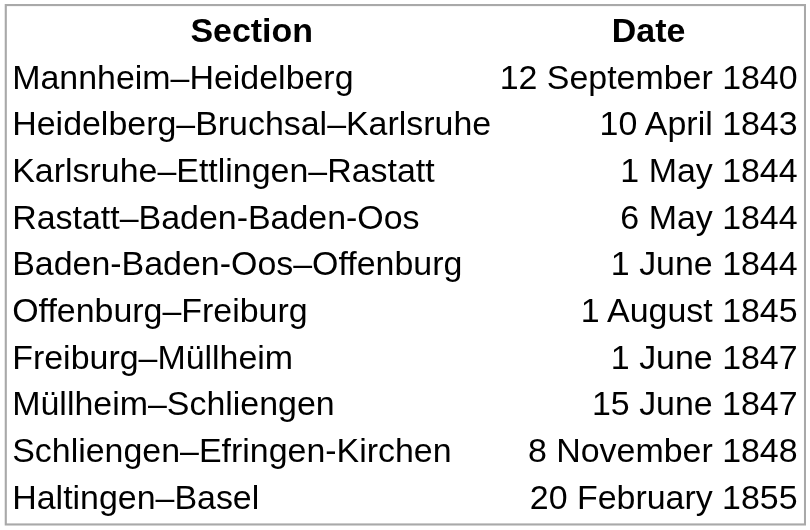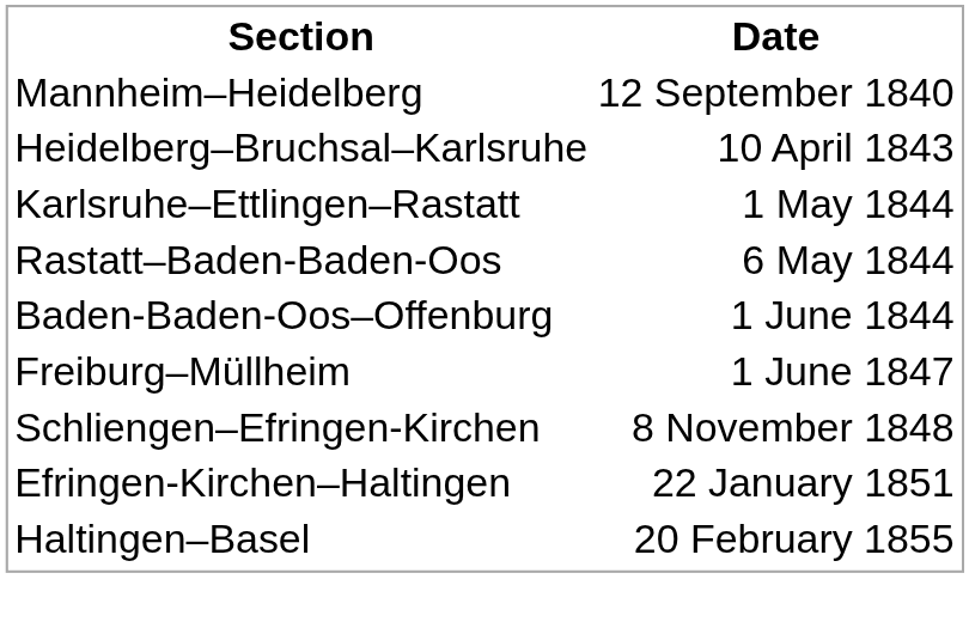- row: Offenburg–Freiburg | 1 August 1845
- row: Müllheim–Schliengen | 15 June 1847
+ row: Efringen-Kirchen–Haltingen | 22 January 1851
